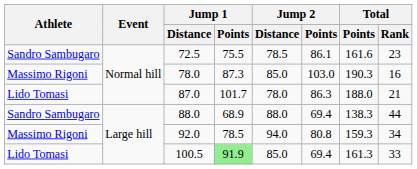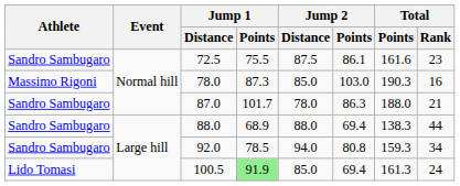72.5 | Jump 2 / Distance: 78.5 -> 87.5
87.0 | Athlete: Lido Tomasi -> Sandro Sambugaro
92.0 | Athlete: Massimo Rigoni -> Sandro Sambugaro
100.5 | Total / Rank: 33 -> 24
